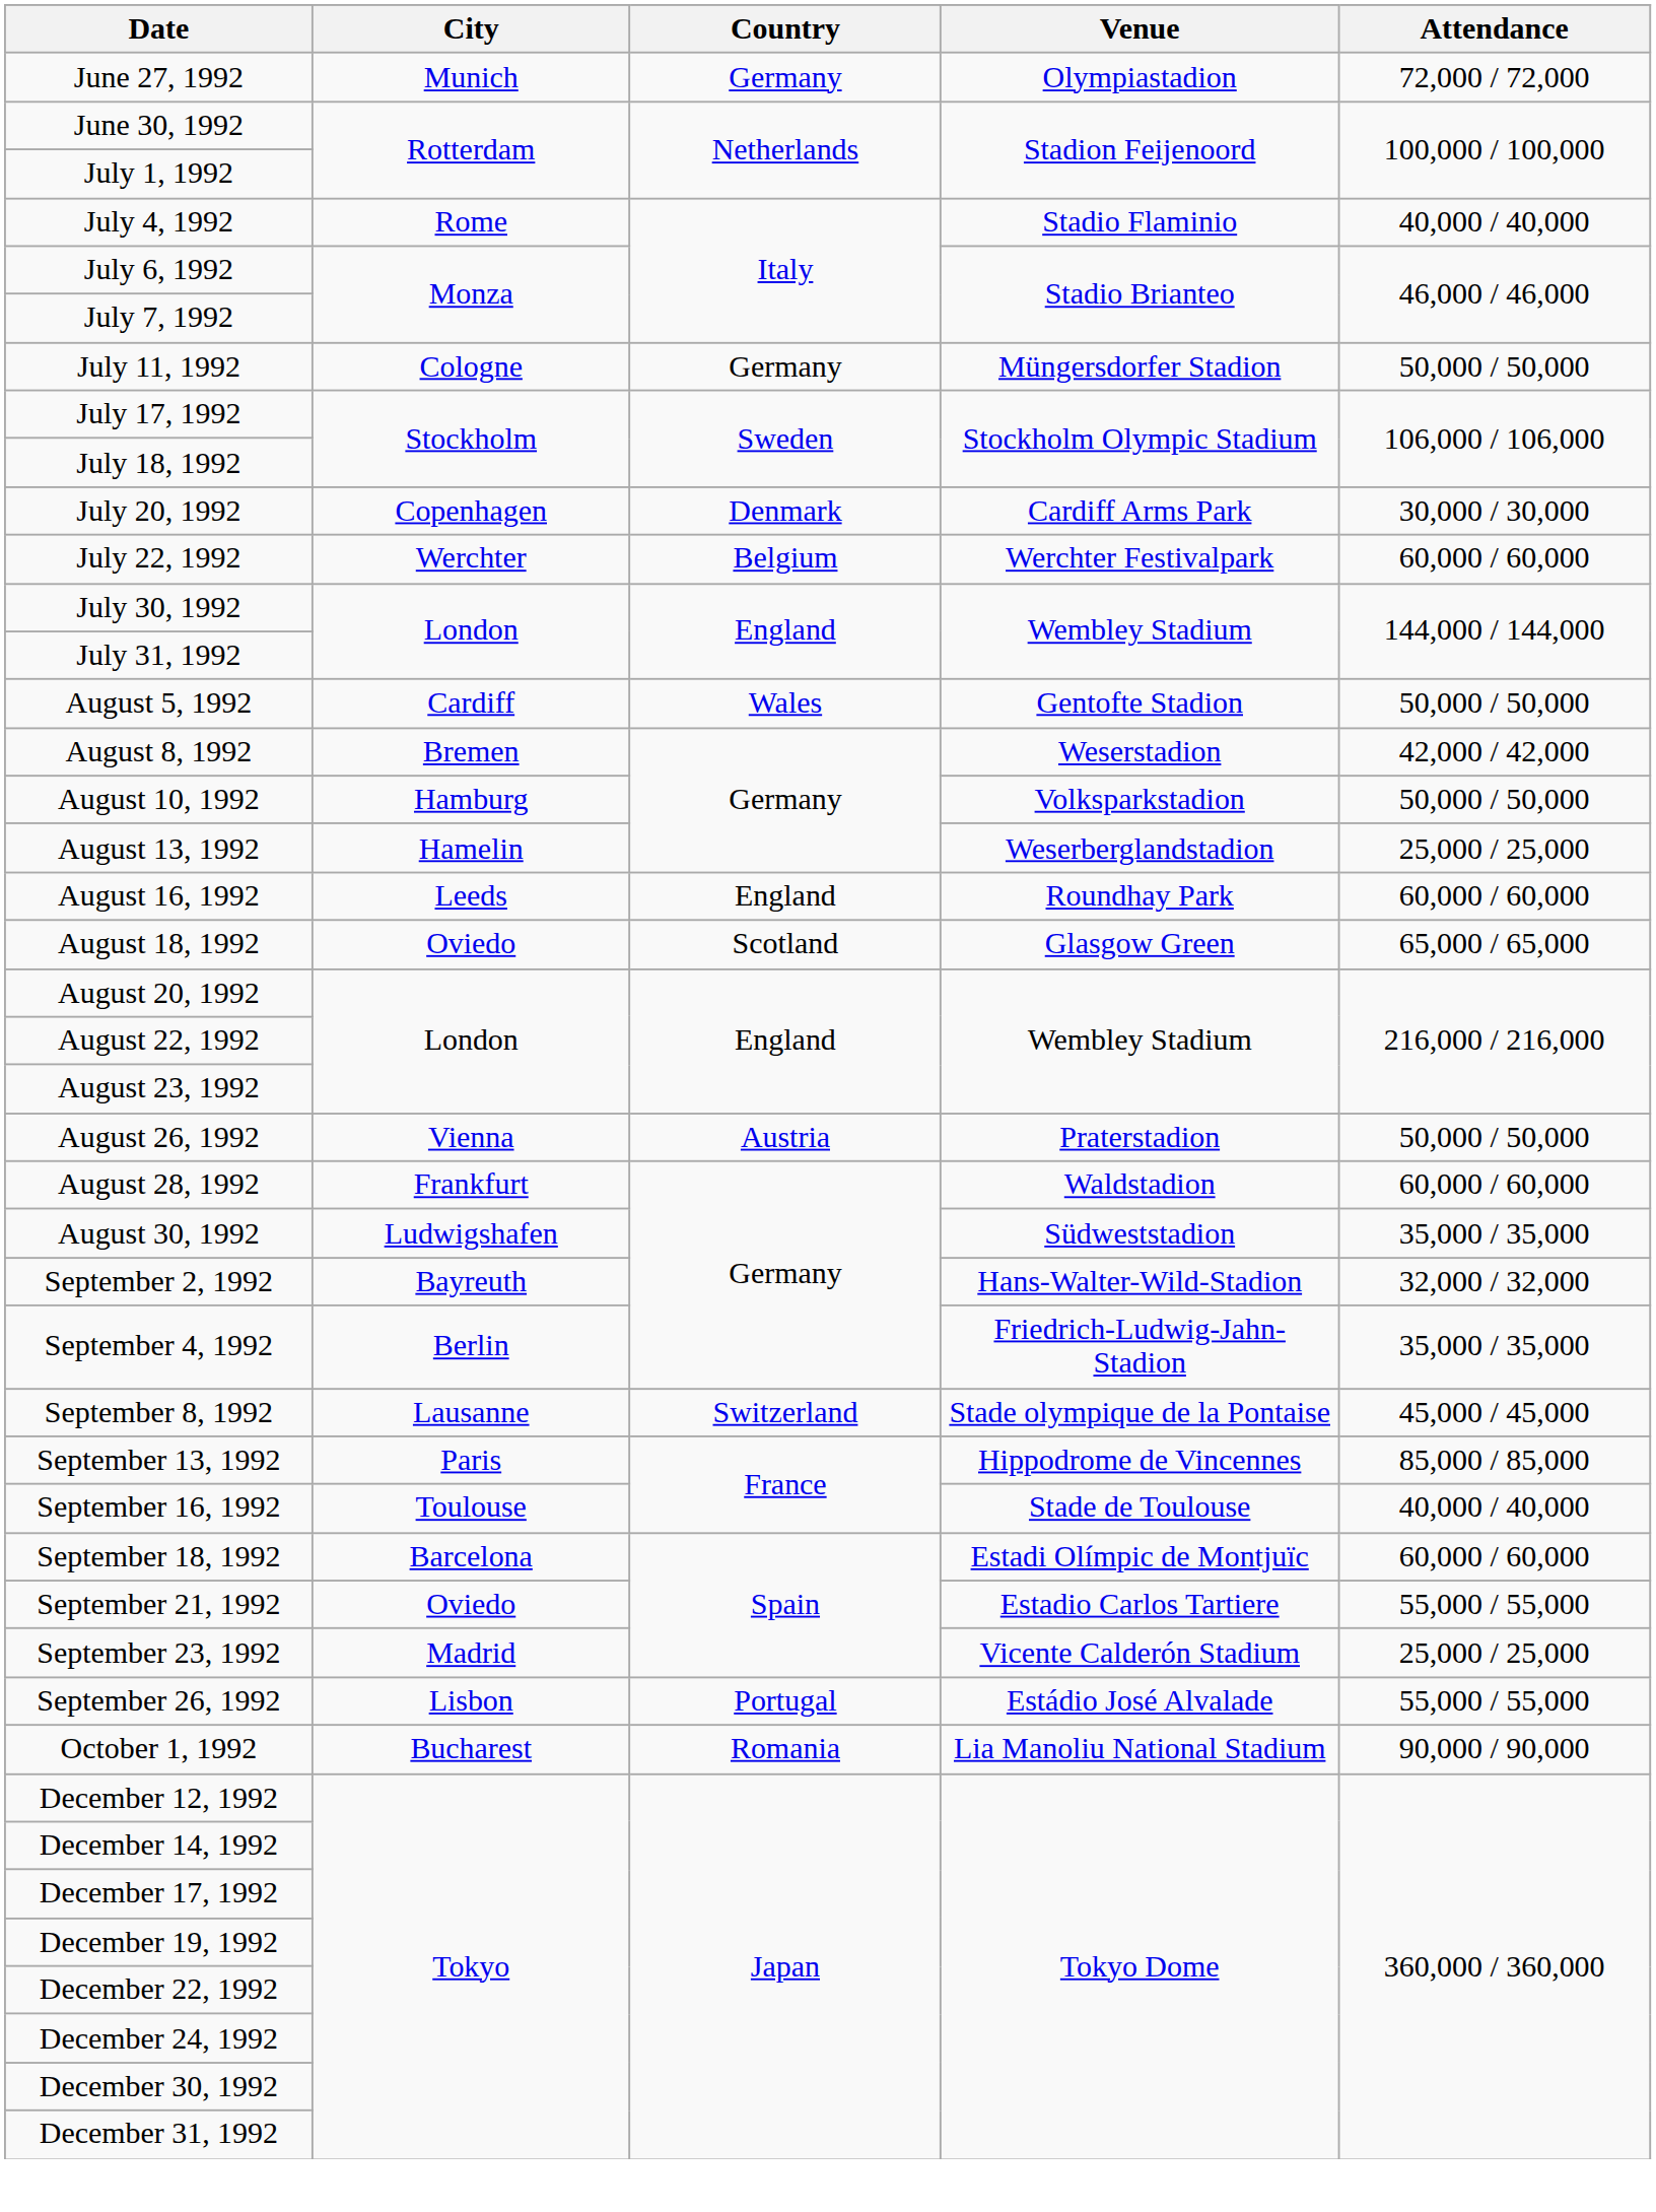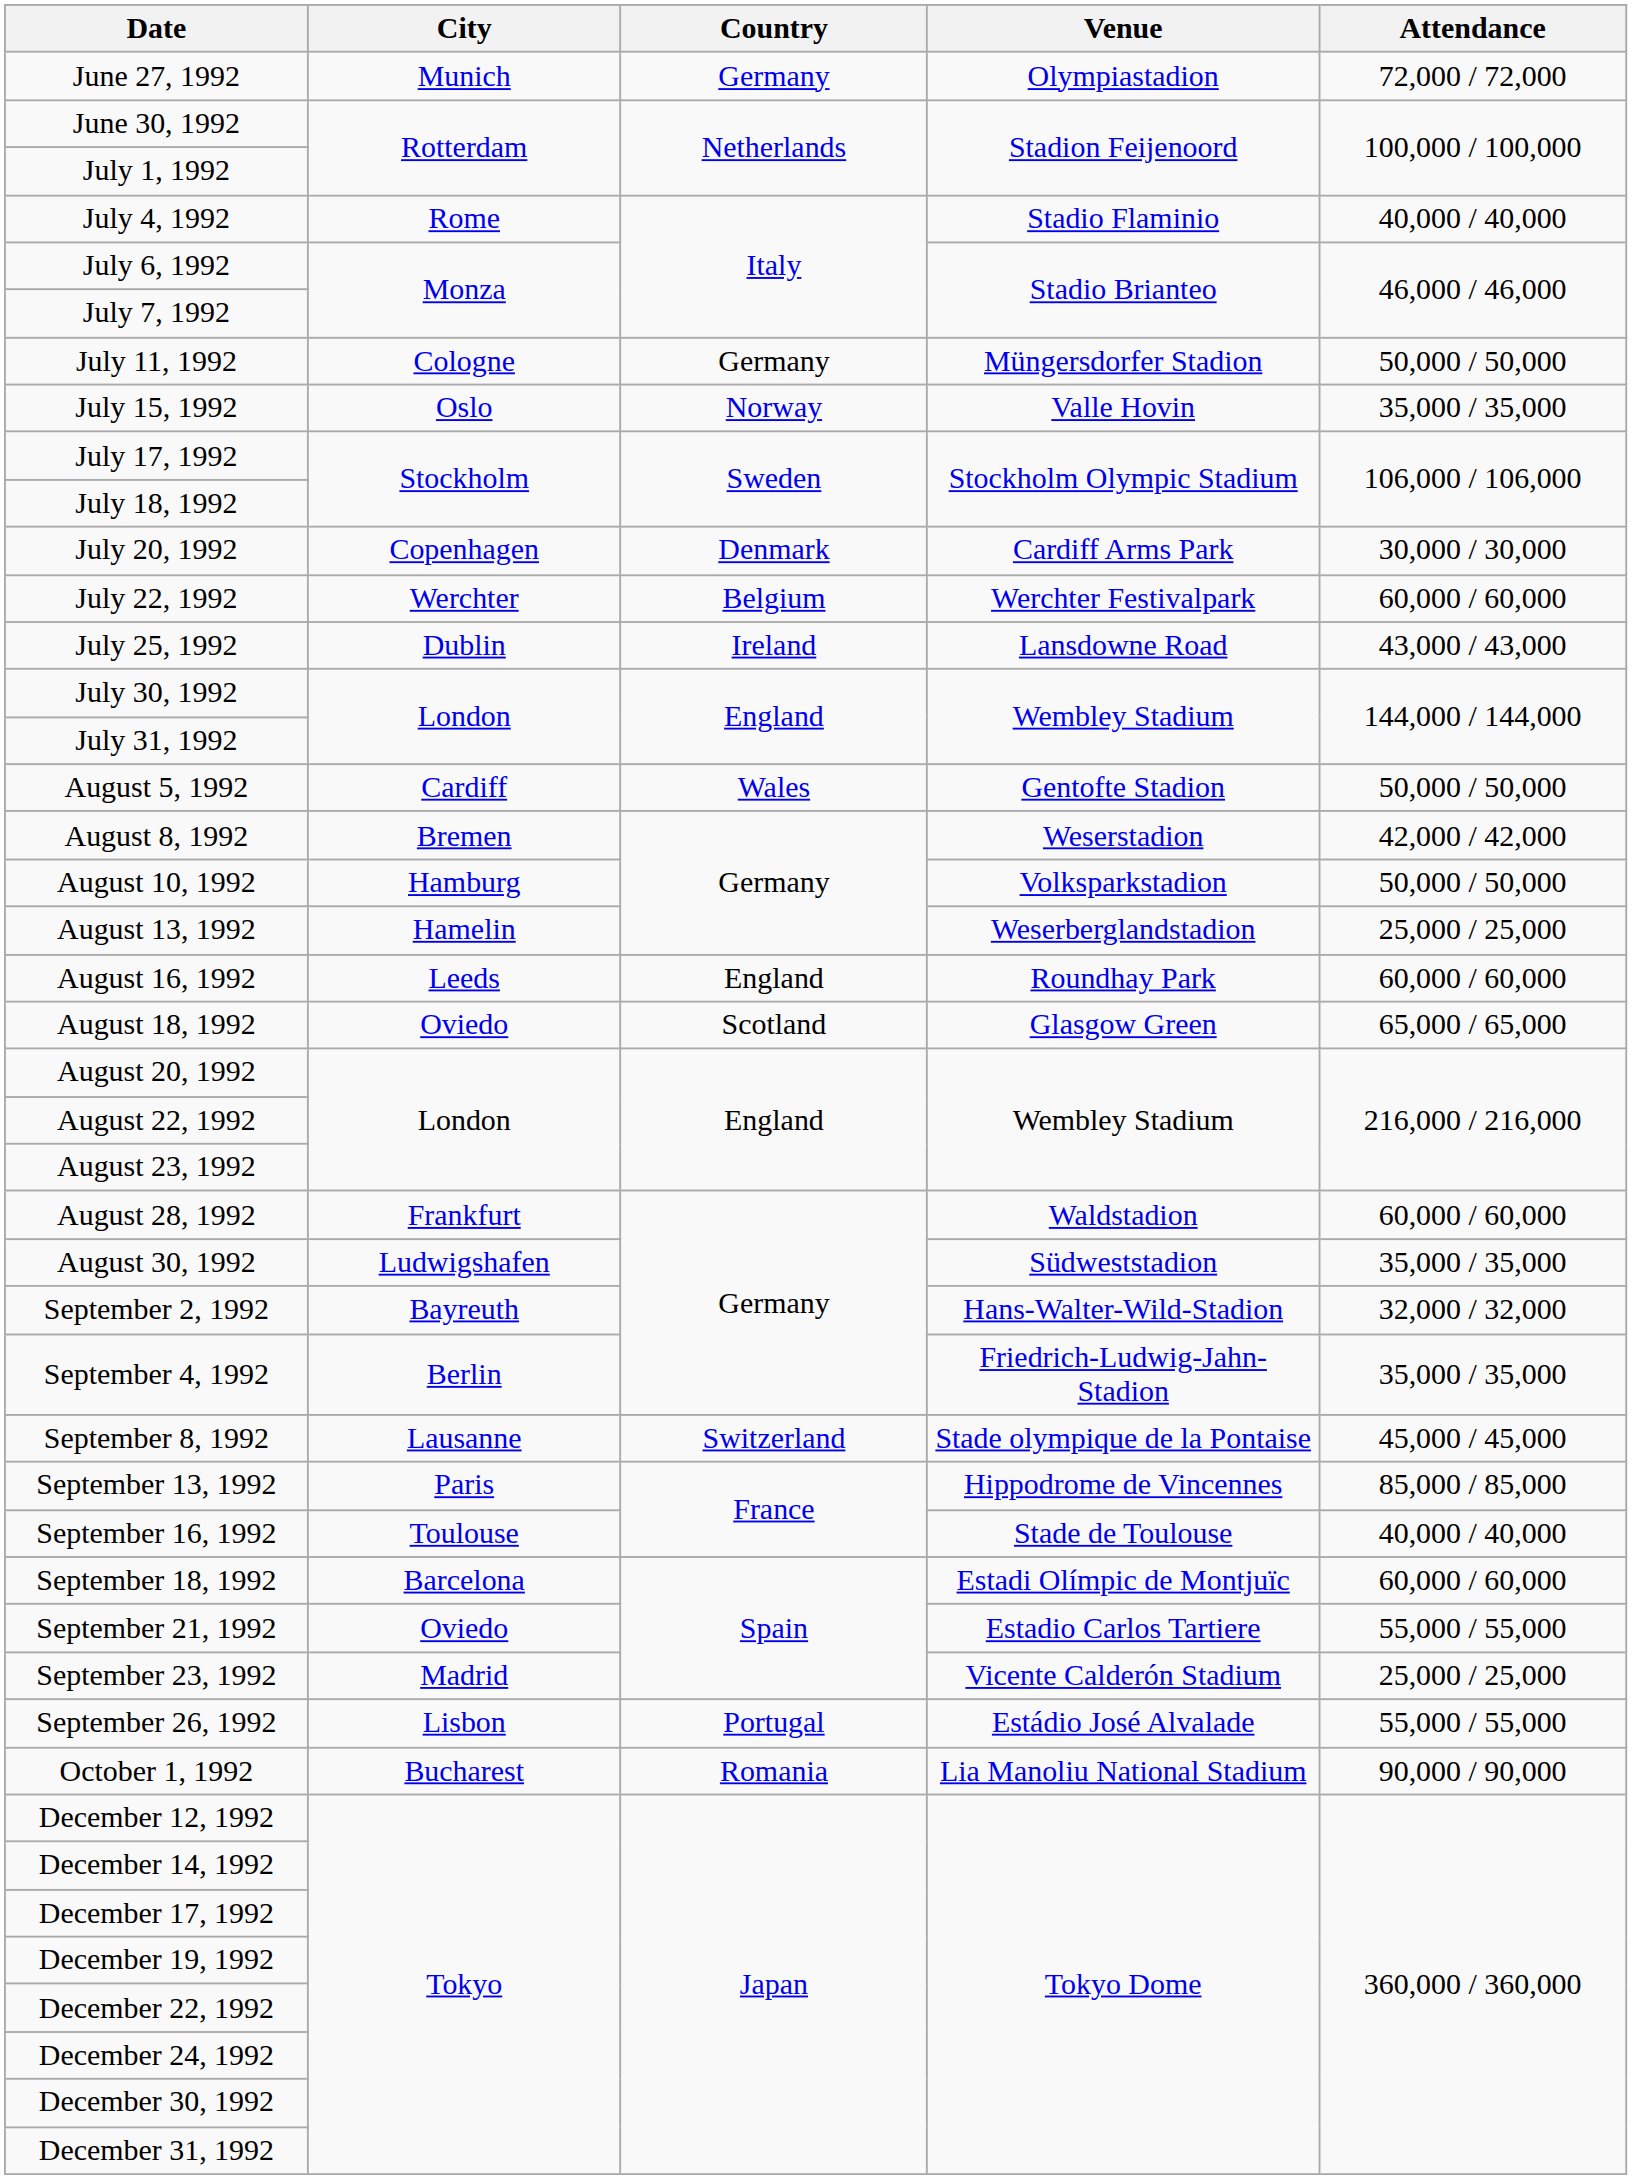+ row: July 15, 1992 | Oslo | Norway | Valle Hovin | 35,000 / 35,000
+ row: July 25, 1992 | Dublin | Ireland | Lansdowne Road | 43,000 / 43,000
- row: August 26, 1992 | Vienna | Austria | Praterstadion | 50,000 / 50,000
